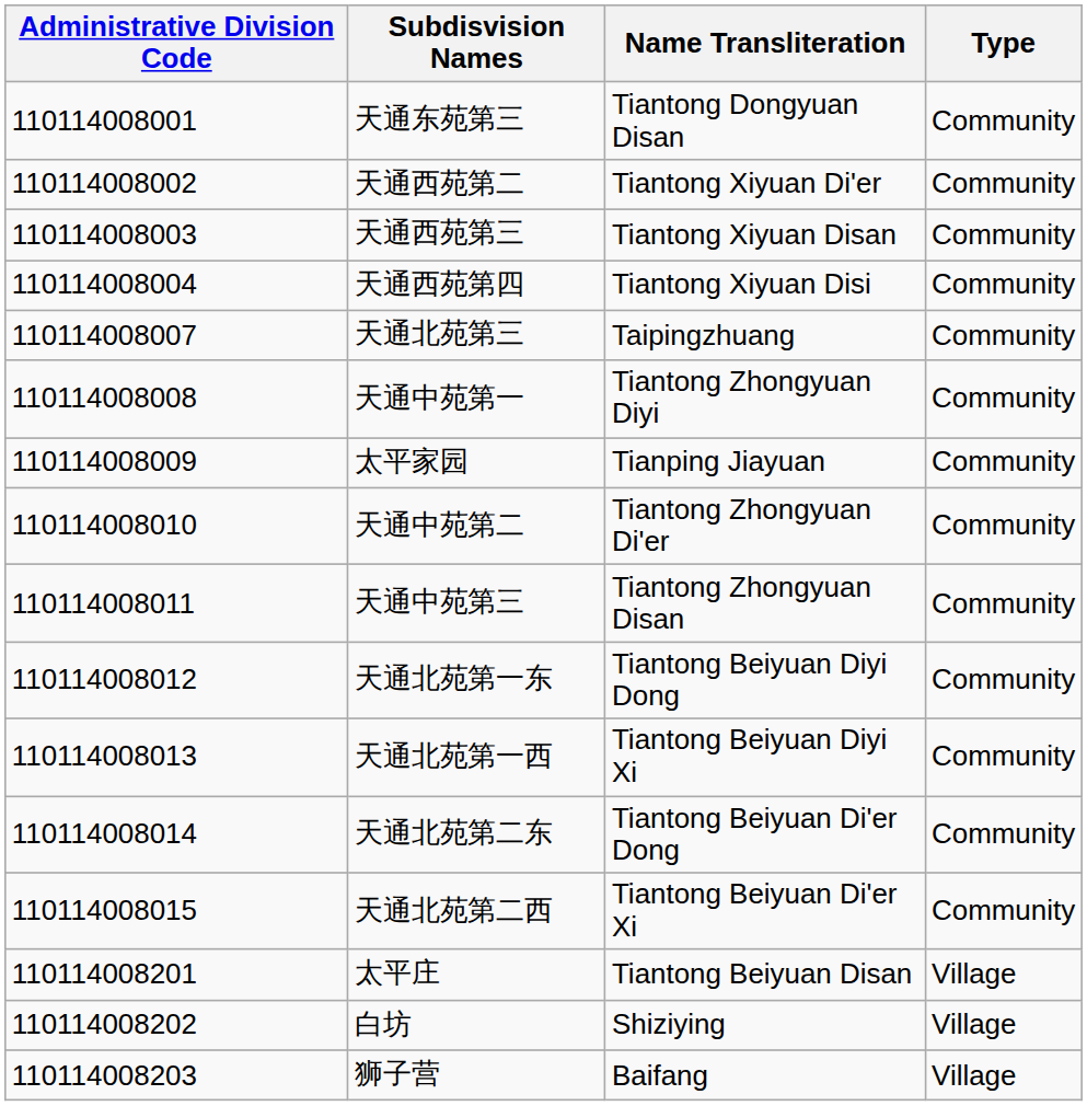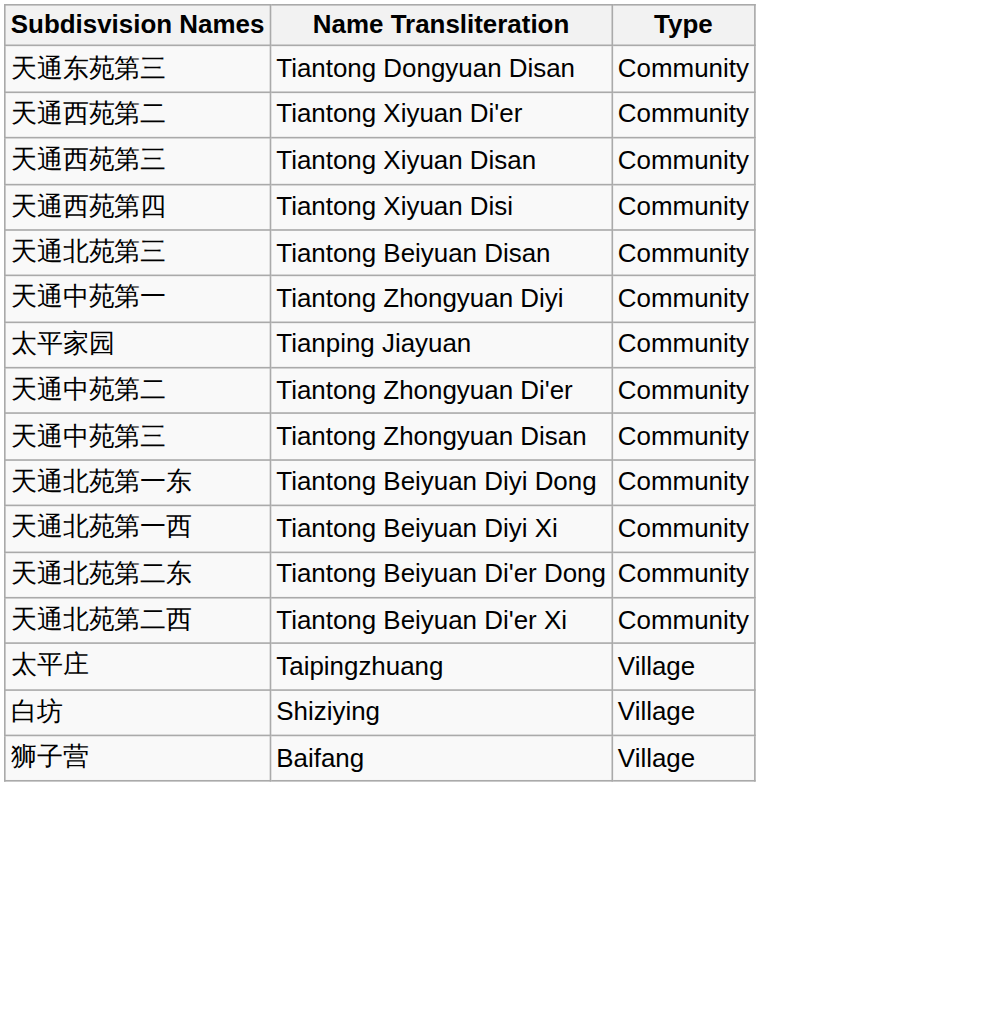- column: Administrative Division Code | 110114008001 | 110114008002 | 110114008003 | 110114008004 | 110114008007 | 110114008008 | 110114008009 | 110114008010 | 110114008011 | 110114008012 | 110114008013 | 110114008014 | 110114008015 | 110114008201 | 110114008202 | 110114008203
天通北苑第三 | Name Transliteration: Taipingzhuang -> Tiantong Beiyuan Disan
太平庄 | Name Transliteration: Tiantong Beiyuan Disan -> Taipingzhuang
